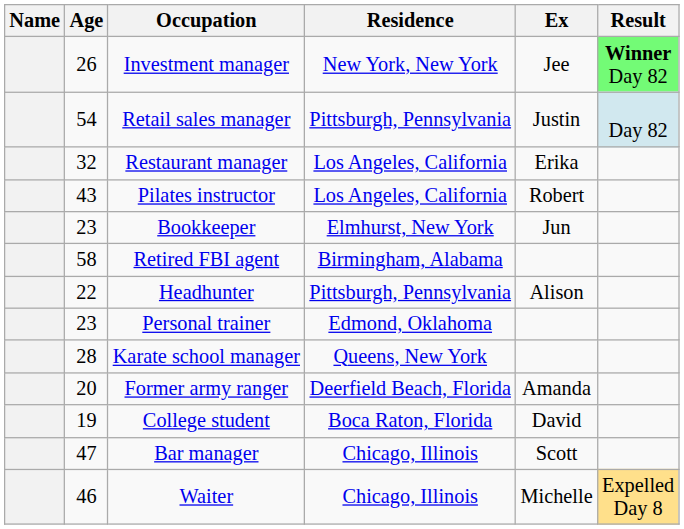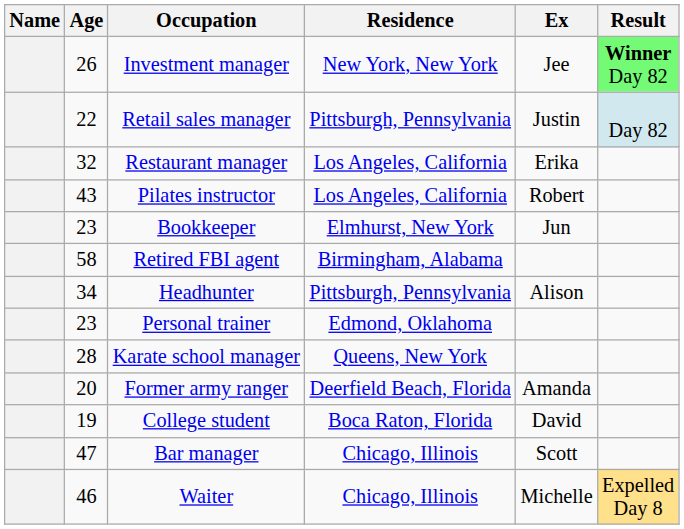Retail sales manager | Age: 54 -> 22
Headhunter | Age: 22 -> 34
